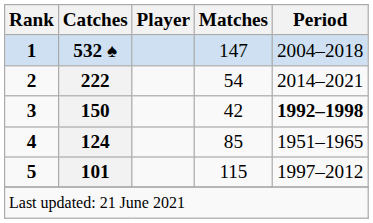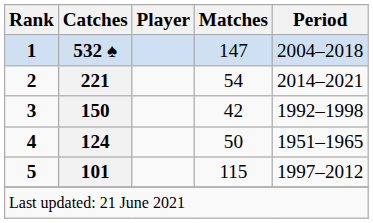2 | Catches: 222 -> 221
3 | Period: bold -> normal
4 | Matches: 85 -> 50
